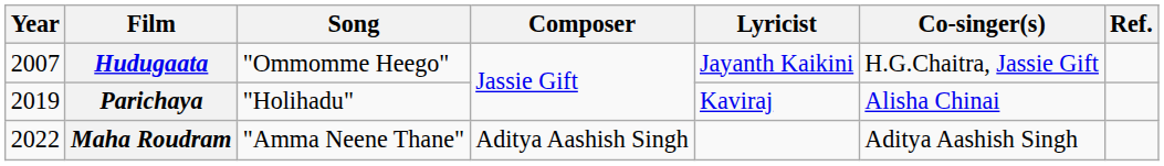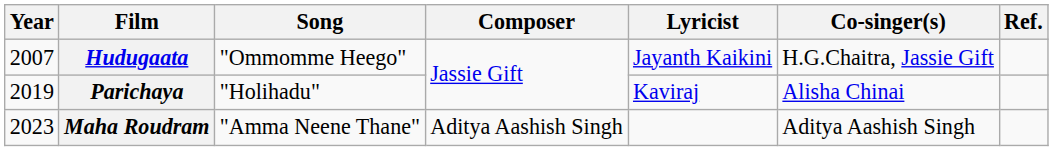Maha Roudram | Year: 2022 -> 2023
